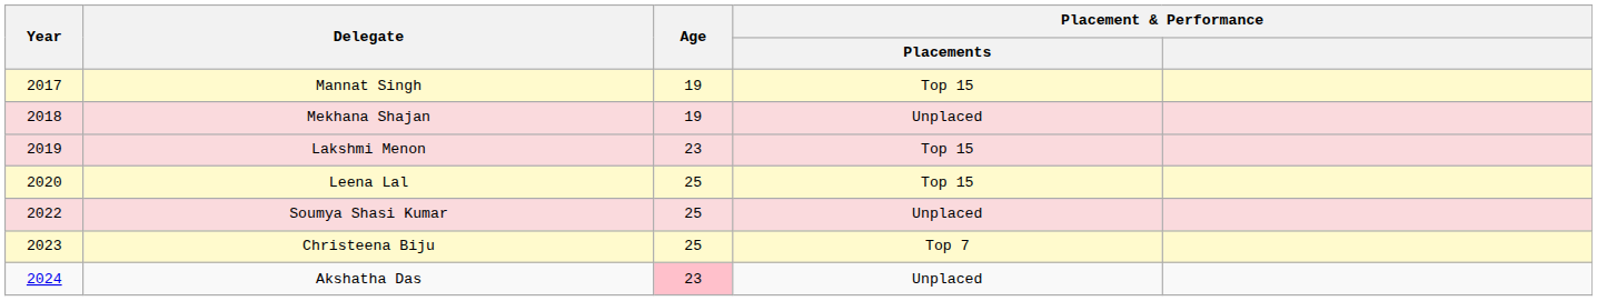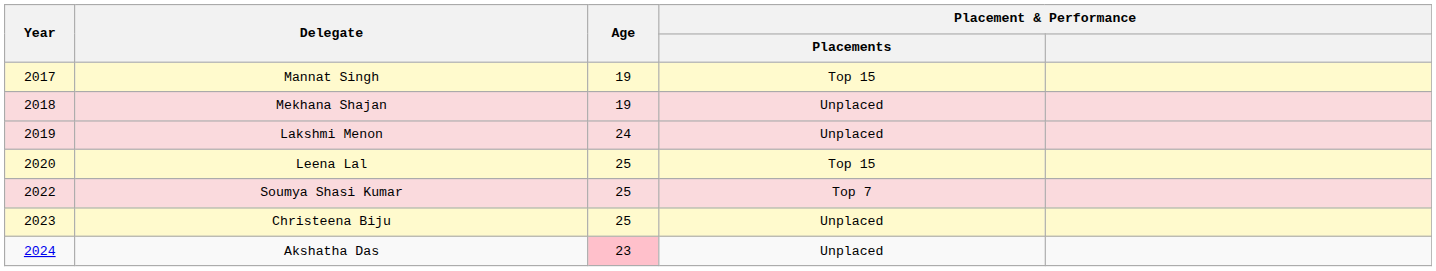Lakshmi Menon | Age: 23 -> 24
Lakshmi Menon | Placement & Performance / Placements: Top 15 -> Unplaced
Soumya Shasi Kumar | Placement & Performance / Placements: Unplaced -> Top 7
Christeena Biju | Placement & Performance / Placements: Top 7 -> Unplaced
